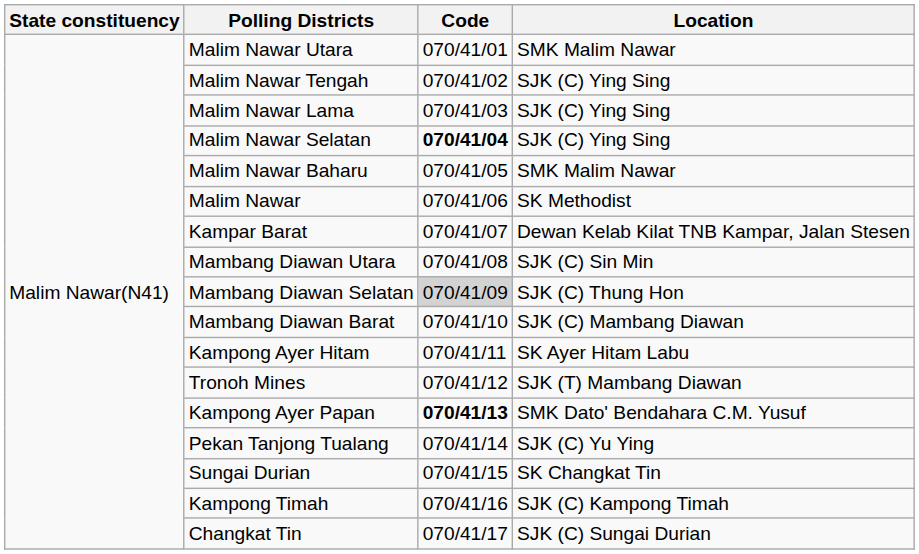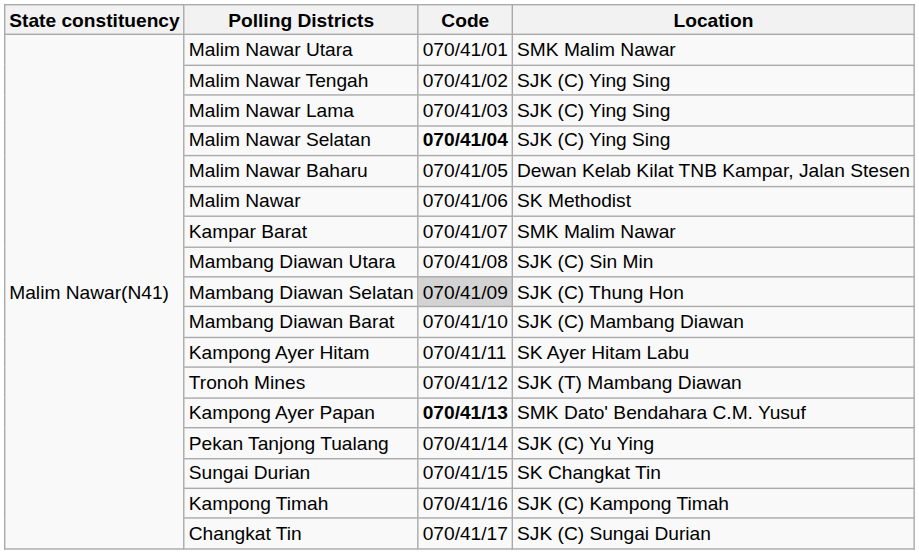Malim Nawar Baharu | Location: SMK Malim Nawar -> Dewan Kelab Kilat TNB Kampar, Jalan Stesen
Kampar Barat | Location: Dewan Kelab Kilat TNB Kampar, Jalan Stesen -> SMK Malim Nawar
